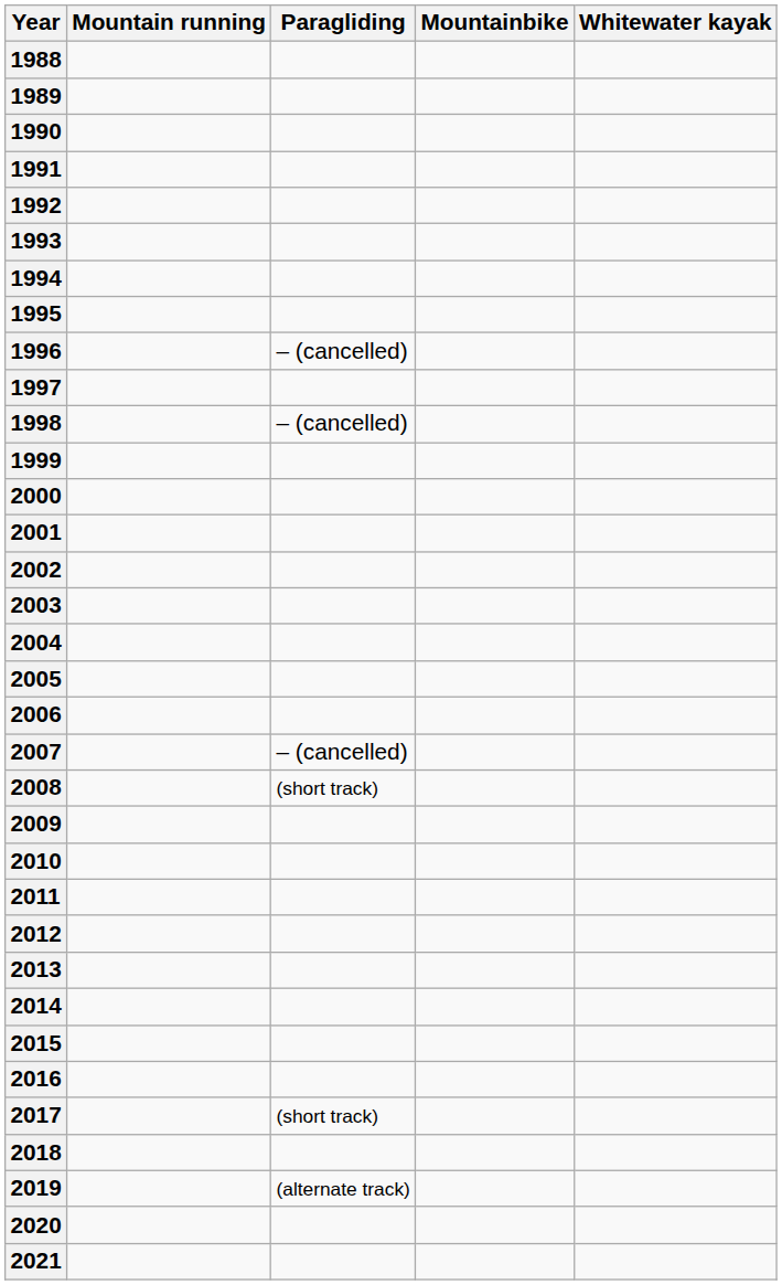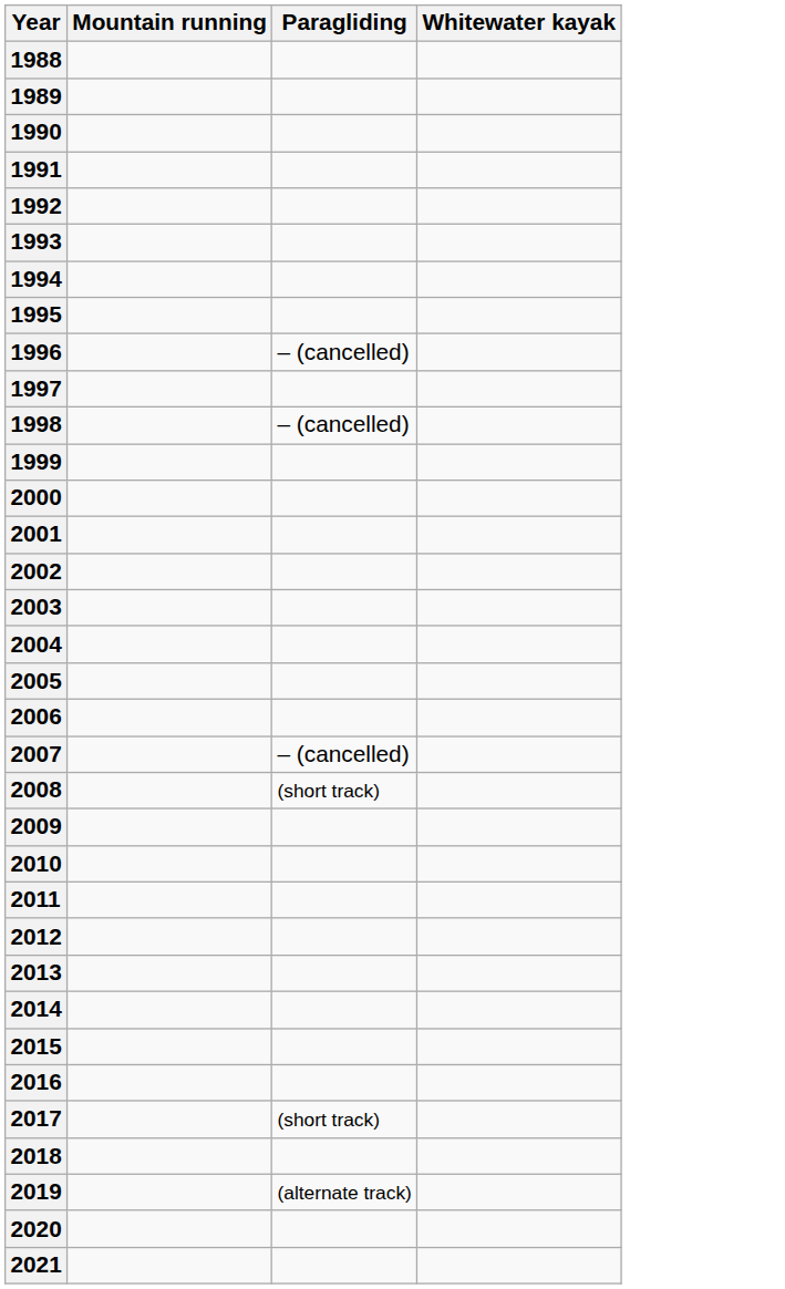- column: Mountainbike
